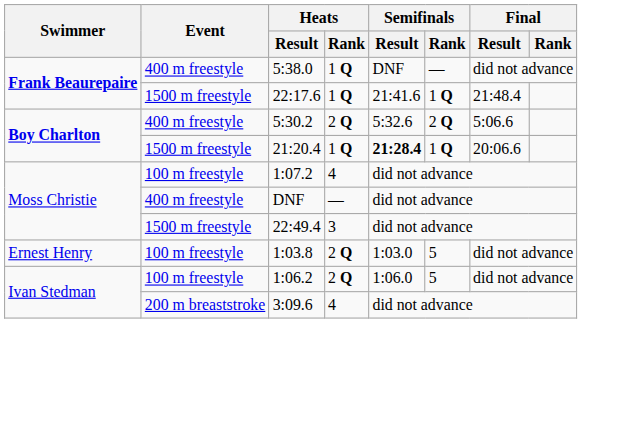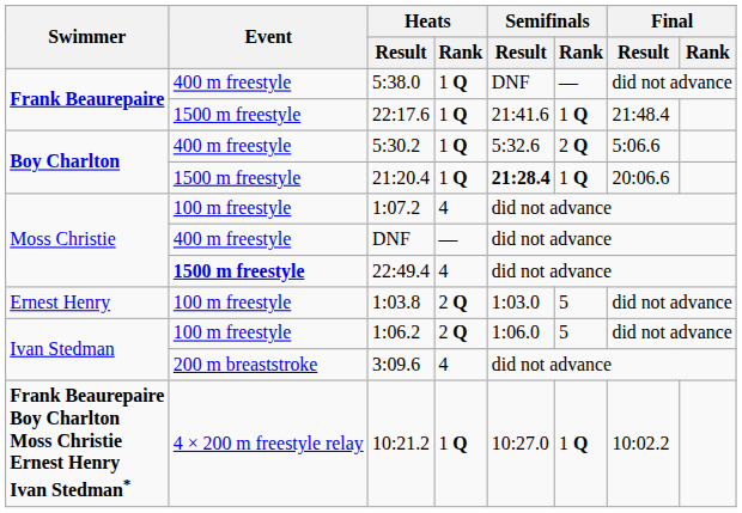5:30.2 | Heats / Rank: 2 Q -> 1 Q
22:49.4 | Event: normal -> bold
22:49.4 | Heats / Rank: 3 -> 4
+ row: Frank Beaurepaire Boy Charlton Moss Christie Ernest Henry Ivan Stedman* | 4 × 200 m freestyle relay | 10:21.2 | 1 Q | 10:27.0 | 1 Q | 10:02.2
